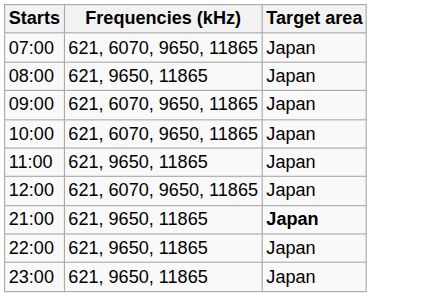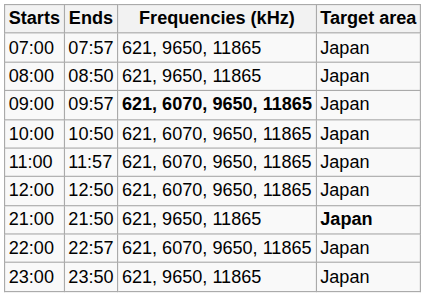+ column: Ends | 07:57 | 08:50 | 09:57 | 10:50 | 11:57 | 12:50 | 21:50 | 22:57 | 23:50
07:00 | Frequencies (kHz): 621, 6070, 9650, 11865 -> 621, 9650, 11865
09:00 | Frequencies (kHz): normal -> bold
11:00 | Frequencies (kHz): 621, 9650, 11865 -> 621, 6070, 9650, 11865
22:00 | Frequencies (kHz): 621, 9650, 11865 -> 621, 6070, 9650, 11865
